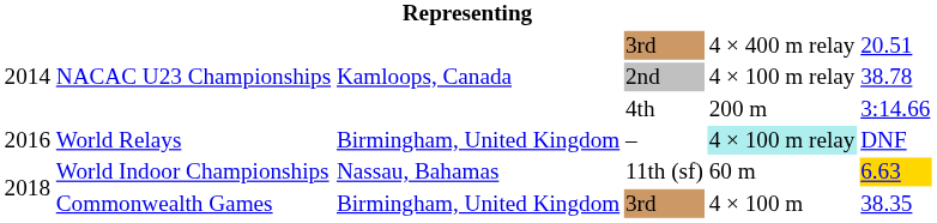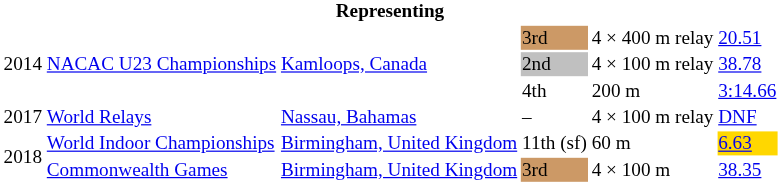– | column 1: 2016 -> 2017
– | column 3: Birmingham, United Kingdom -> Nassau, Bahamas
– | column 5: paleturquoise background -> no background
11th (sf) | column 3: Nassau, Bahamas -> Birmingham, United Kingdom
